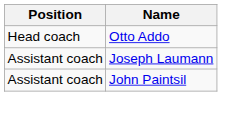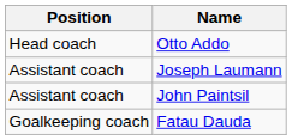+ row: Goalkeeping coach | Fatau Dauda
